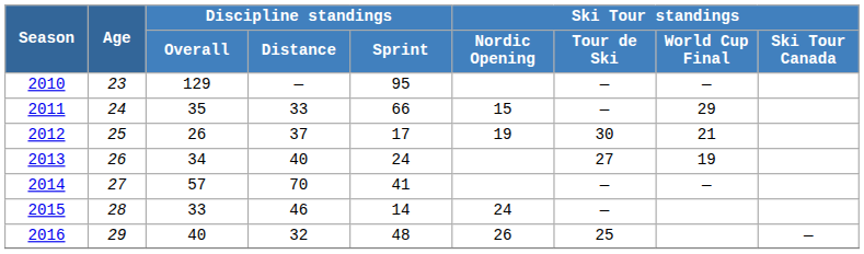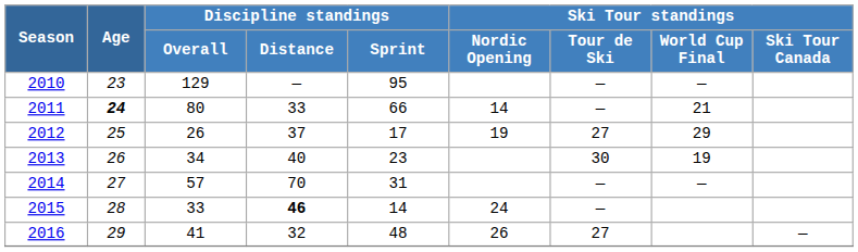2011 | Age: normal -> bold
2011 | Discipline standings / Overall: 35 -> 80
2011 | Ski Tour standings / Nordic Opening: 15 -> 14
2011 | Ski Tour standings / World Cup Final: 29 -> 21
2012 | Ski Tour standings / Tour de Ski: 30 -> 27
2012 | Ski Tour standings / World Cup Final: 21 -> 29
2013 | Discipline standings / Sprint: 24 -> 23
2013 | Ski Tour standings / Tour de Ski: 27 -> 30
2014 | Discipline standings / Sprint: 41 -> 31
2015 | Discipline standings / Distance: normal -> bold
2016 | Discipline standings / Overall: 40 -> 41
2016 | Ski Tour standings / Tour de Ski: 25 -> 27
